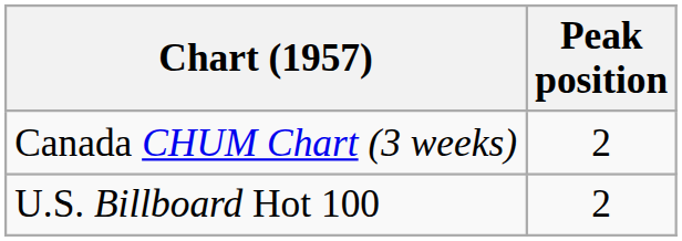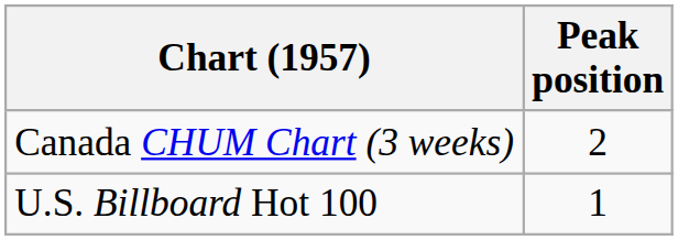U.S. Billboard Hot 100 | Peak position: 2 -> 1
